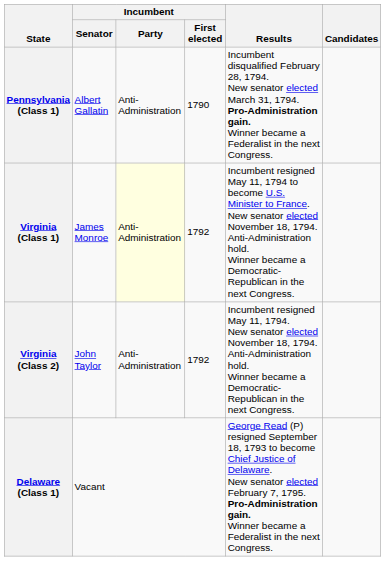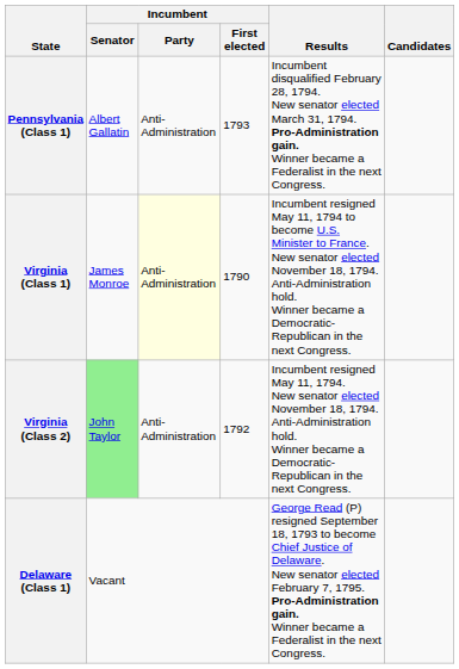Pennsylvania (Class 1) | Incumbent / First elected: 1790 -> 1793
Virginia (Class 1) | Incumbent / First elected: 1792 -> 1790
Virginia (Class 2) | Incumbent / Senator: no background -> lightgreen background
